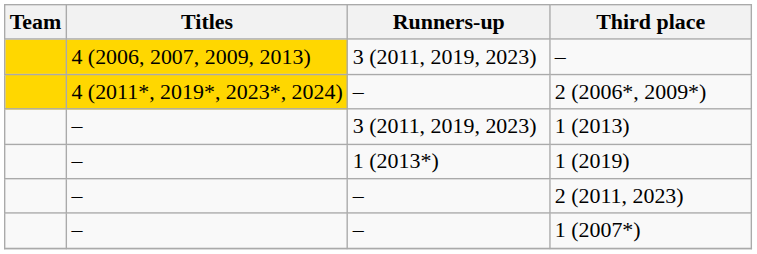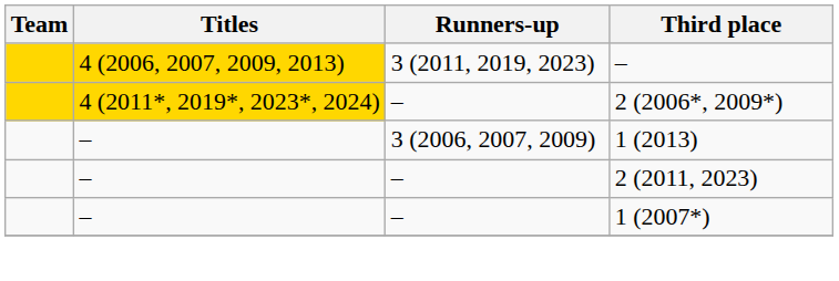1 (2013) | Runners-up: 3 (2011, 2019, 2023) -> 3 (2006, 2007, 2009)
- row: – | 1 (2013*) | 1 (2019)
